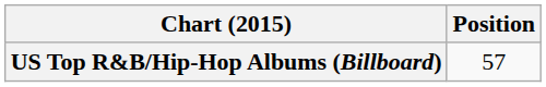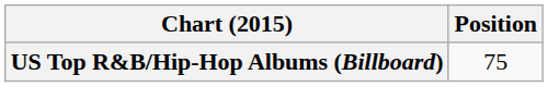US Top R&B/Hip-Hop Albums (Billboard) | Position: 57 -> 75
